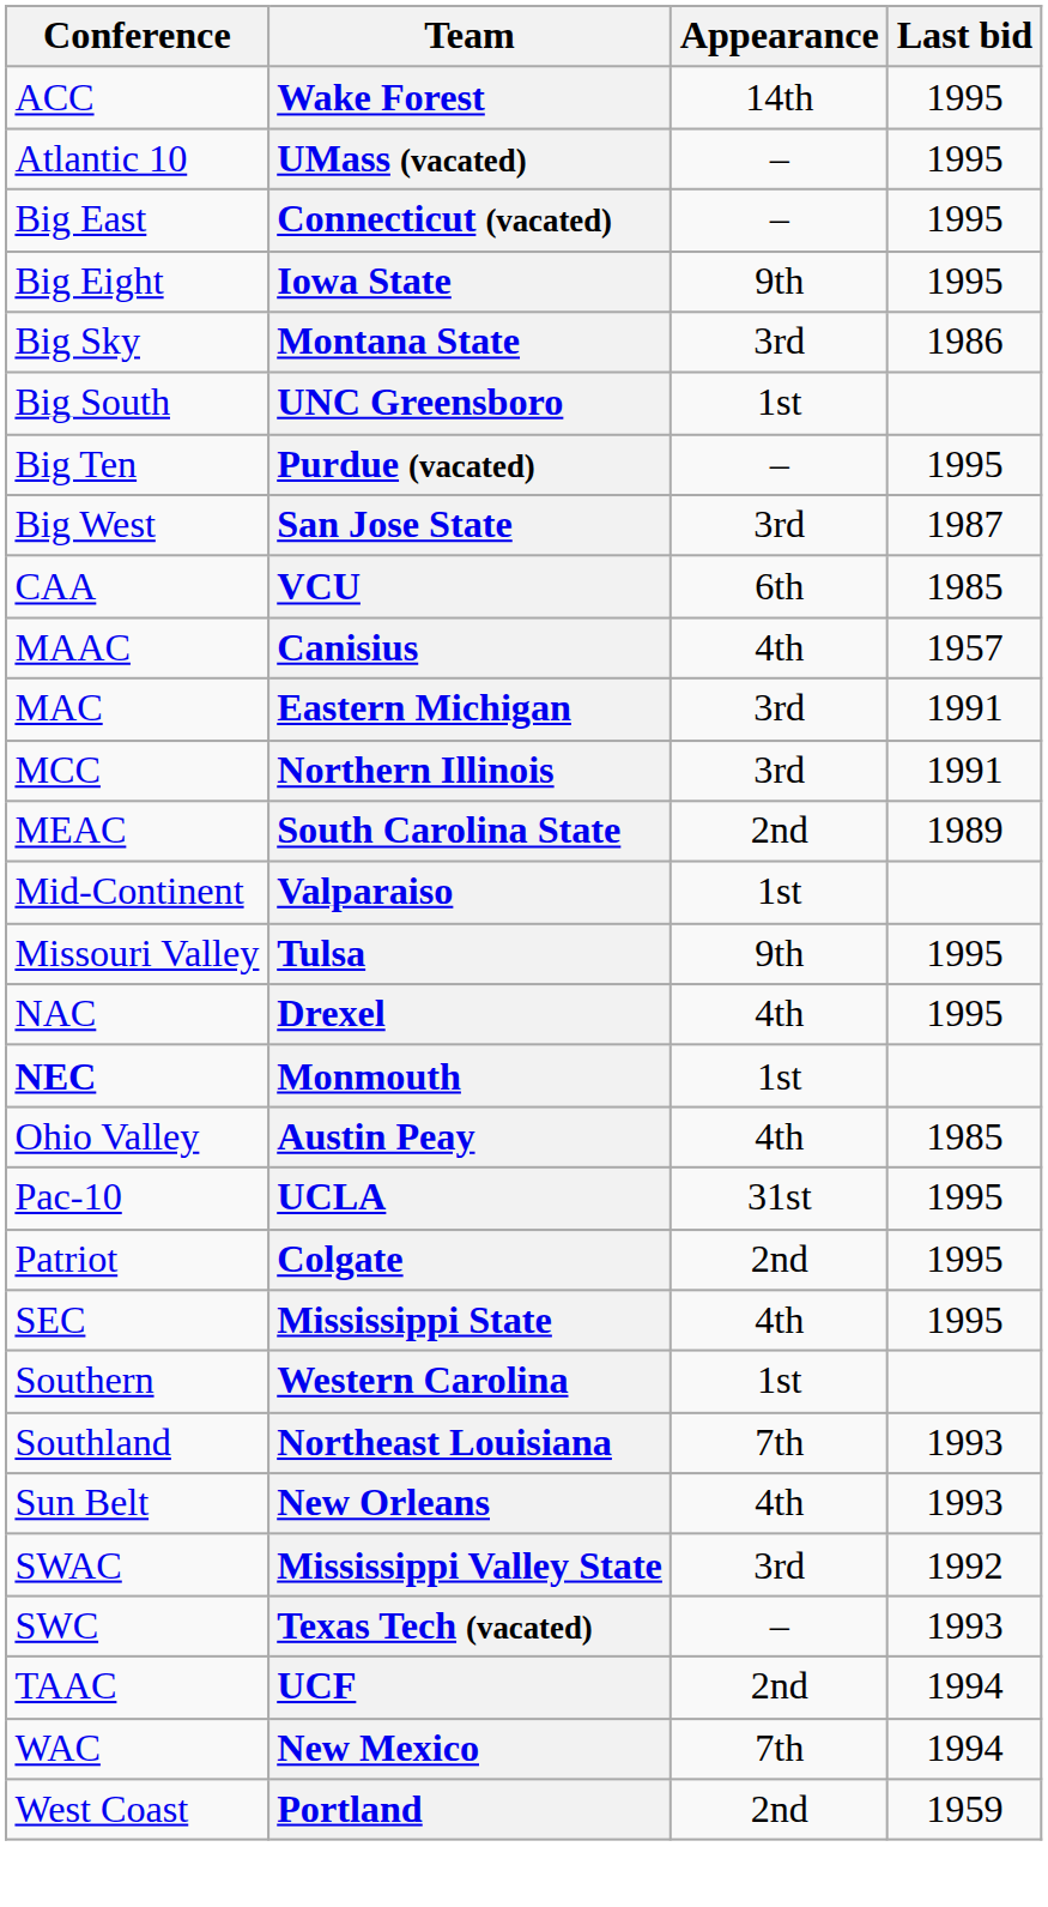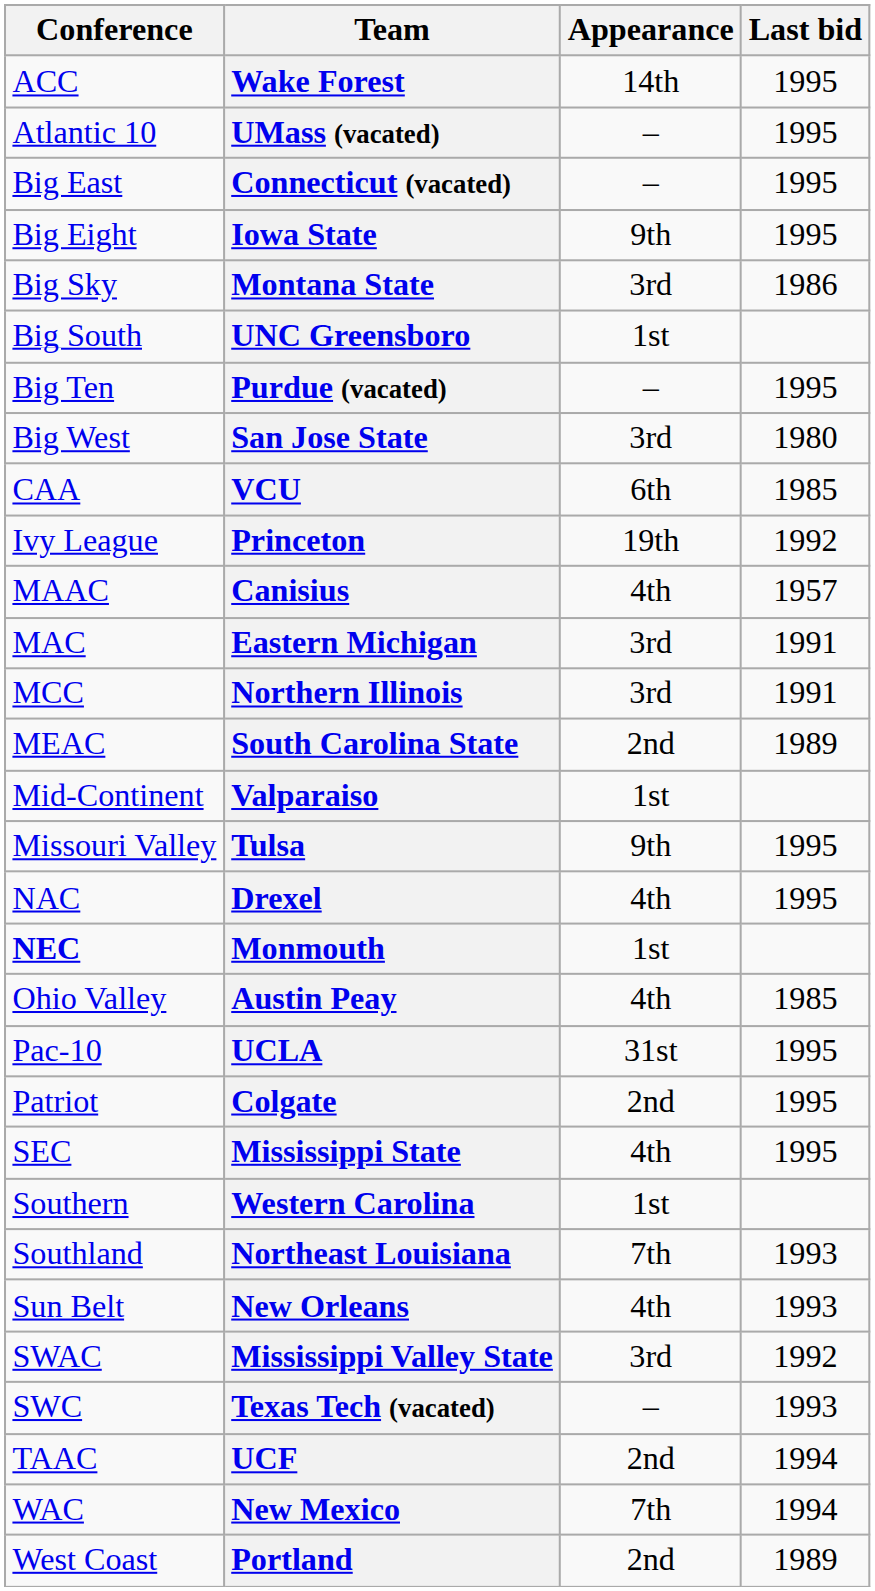San Jose State | Last bid: 1987 -> 1980
+ row: Ivy League | Princeton | 19th | 1992
Portland | Last bid: 1959 -> 1989
